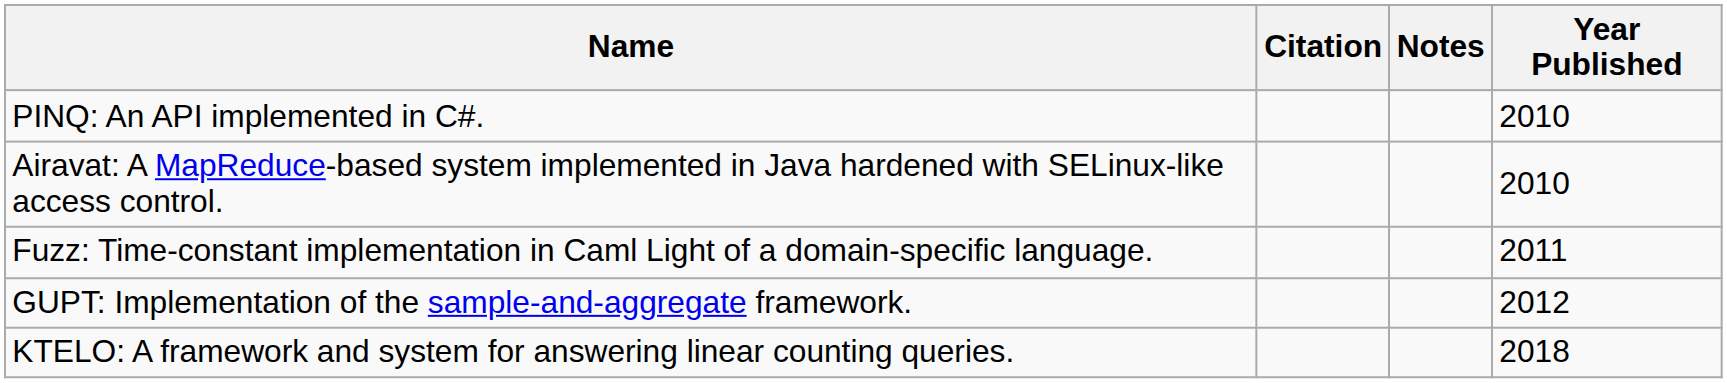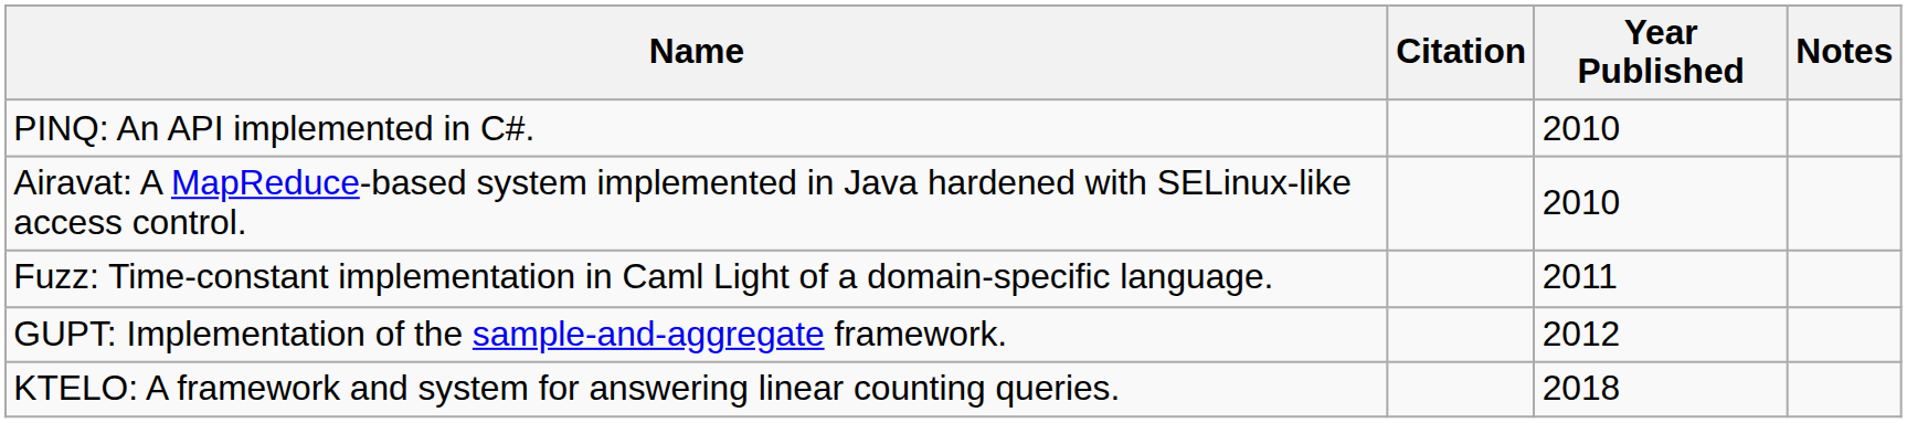columns swapped: Year Published <-> Notes
